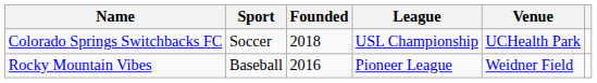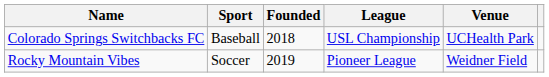Colorado Springs Switchbacks FC | Sport: Soccer -> Baseball
Rocky Mountain Vibes | Sport: Baseball -> Soccer
Rocky Mountain Vibes | Founded: 2016 -> 2019
